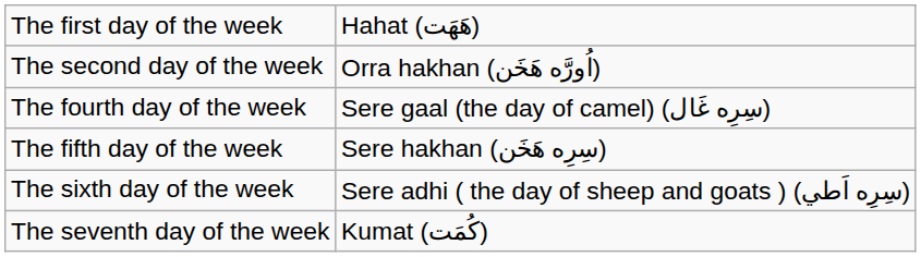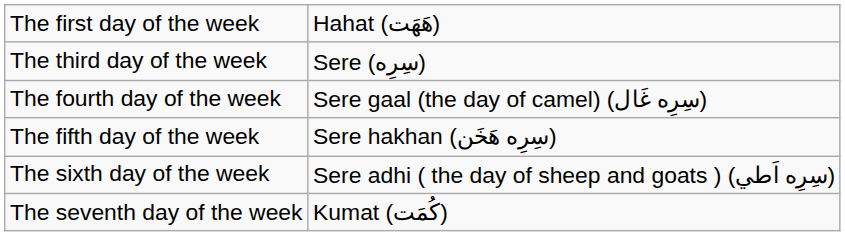- row: The second day of the week | Orra hakhan (اُورَّه هَخَن)
+ row: The third day of the week | Sere (سِرِه)
